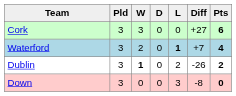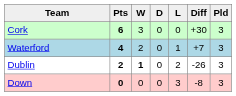columns swapped: Pld <-> Pts
Cork | Diff: +27 -> +30
Waterford | L: bold -> normal
